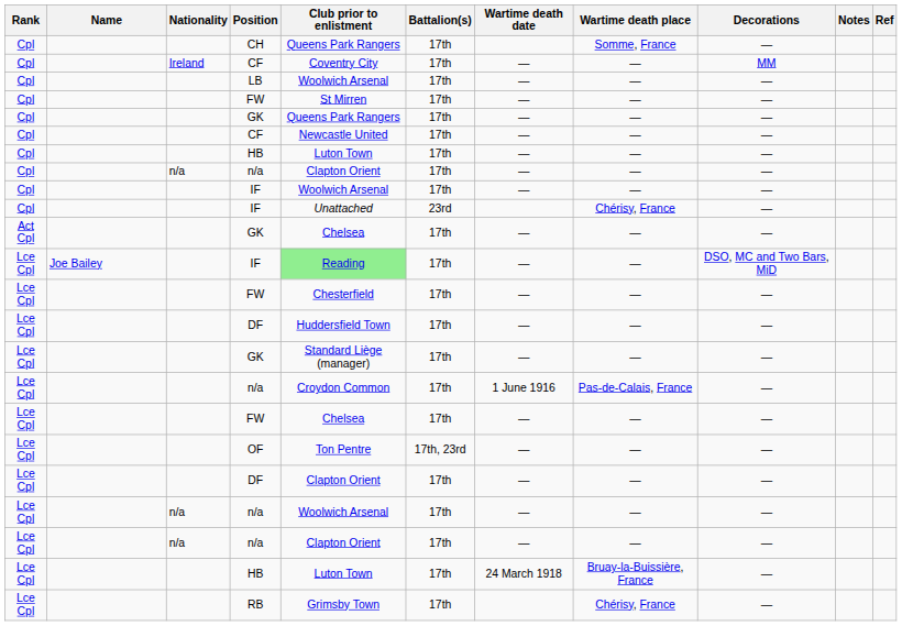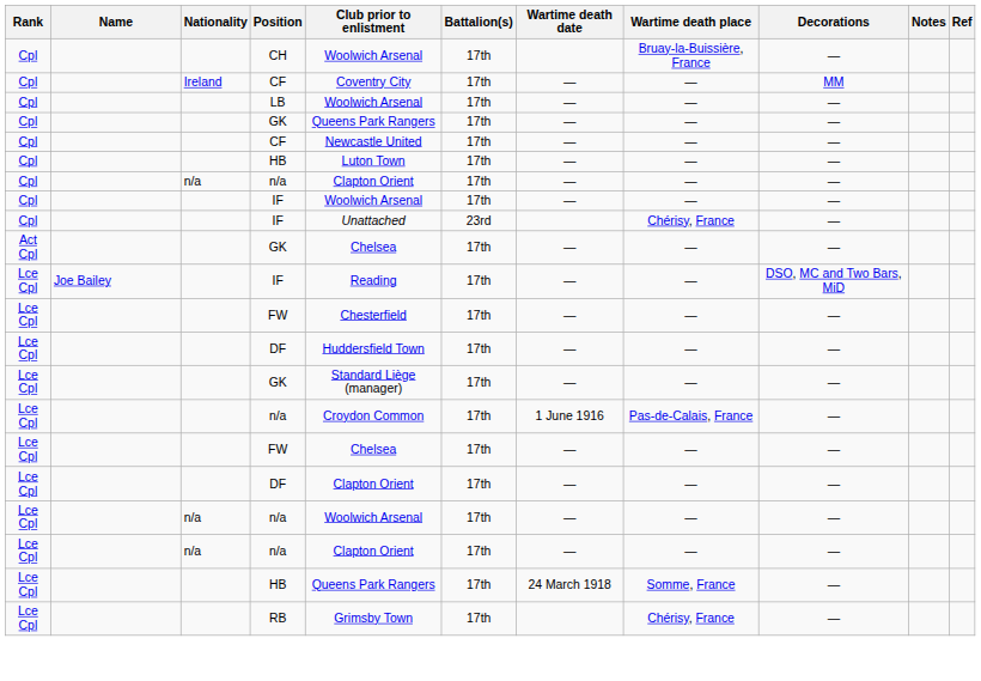CH | Club prior to enlistment: Queens Park Rangers -> Woolwich Arsenal
CH | Wartime death place: Somme, France -> Bruay-la-Buissière, France
- row: Cpl | FW | St Mirren | 17th | — | — | —
Lce Cpl / IF | Club prior to enlistment: lightgreen background -> no background
- row: Lce Cpl | OF | Ton Pentre | 17th, 23rd | — | — | —
Lce Cpl / HB | Club prior to enlistment: Luton Town -> Queens Park Rangers
Lce Cpl / HB | Wartime death place: Bruay-la-Buissière, France -> Somme, France
